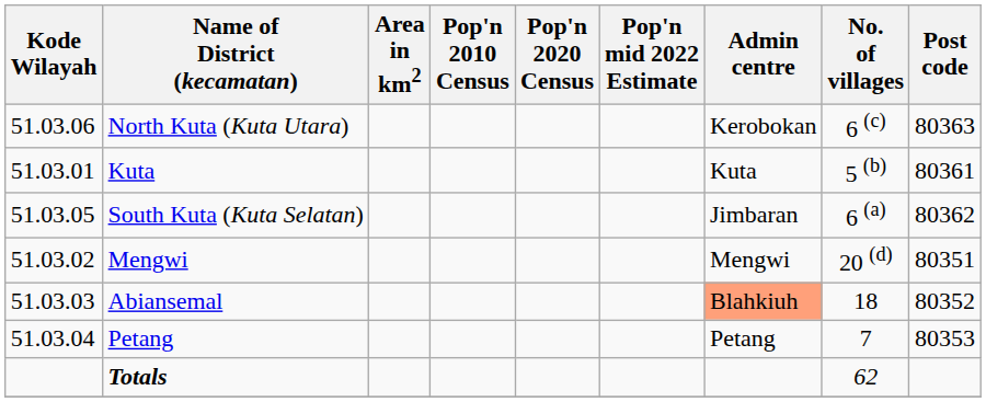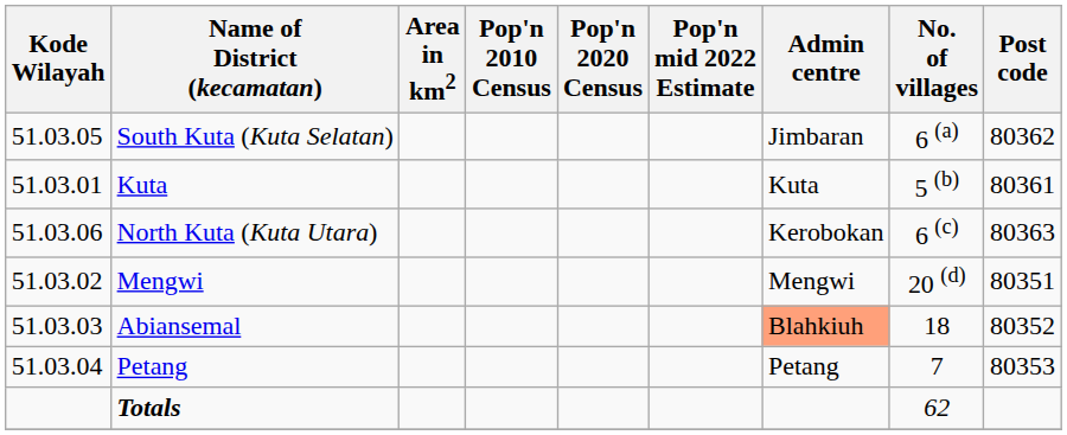rows swapped: South Kuta (Kuta Selatan) <-> North Kuta (Kuta Utara)
